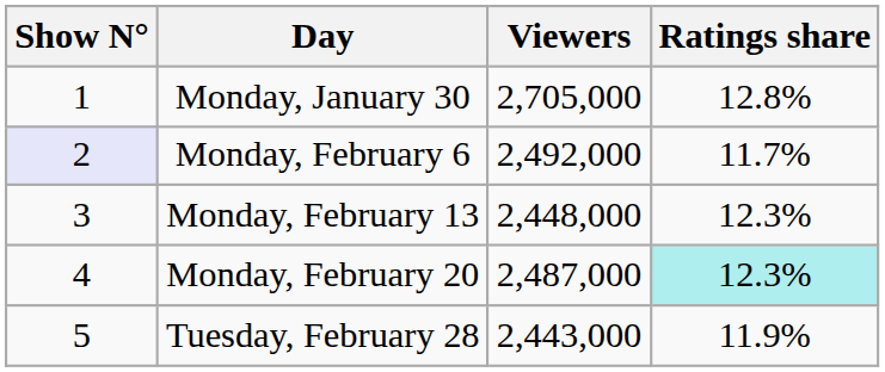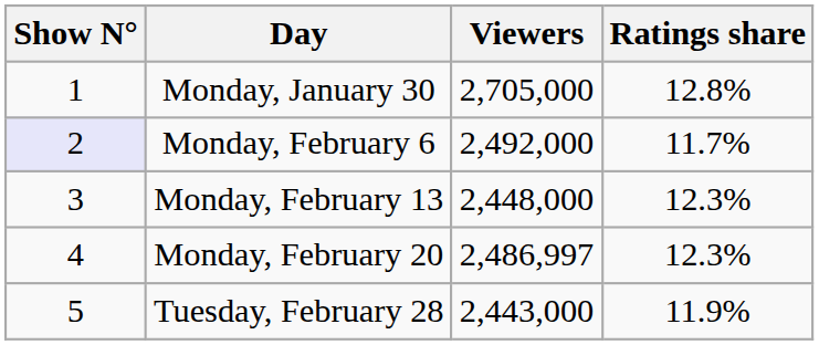Monday, February 20 | Viewers: 2,487,000 -> 2,486,997
Monday, February 20 | Ratings share: paleturquoise background -> no background
